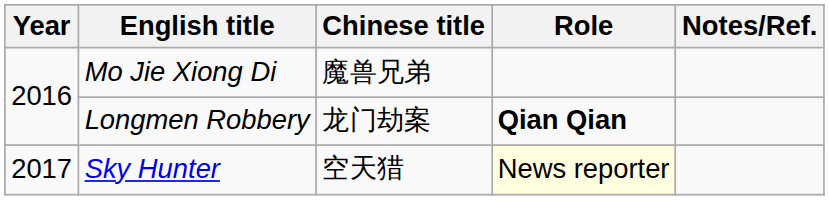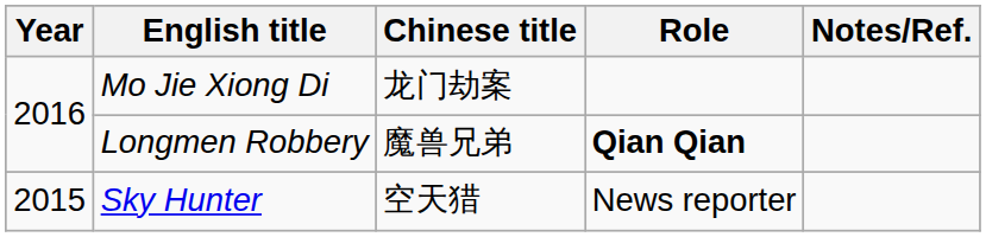Mo Jie Xiong Di | Chinese title: 魔兽兄弟 -> 龙门劫案
Longmen Robbery | Chinese title: 龙门劫案 -> 魔兽兄弟
Sky Hunter | Year: 2017 -> 2015
Sky Hunter | Role: lightyellow background -> no background
